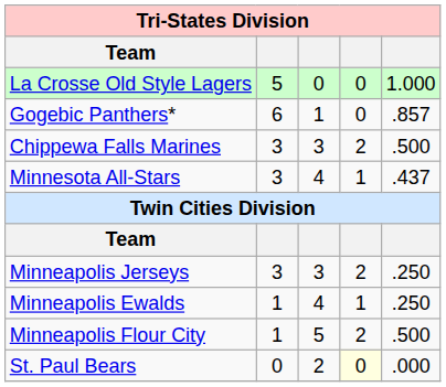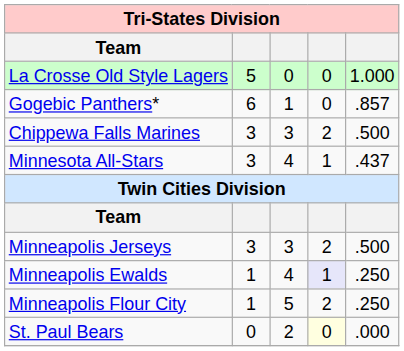Minneapolis Jerseys | column 5: .250 -> .500
Minneapolis Ewalds | column 4: no background -> lavender background
Minneapolis Flour City | column 5: .500 -> .250
